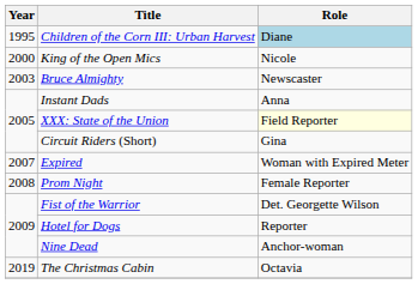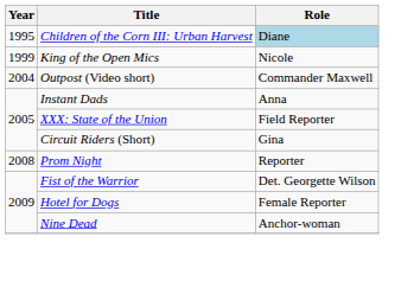King of the Open Mics | Year: 2000 -> 1999
- row: 2003 | Bruce Almighty | Newscaster
+ row: 2004 | Outpost (Video short) | Commander Maxwell
XXX: State of the Union | Role: lightyellow background -> no background
- row: 2007 | Expired | Woman with Expired Meter
Prom Night | Role: Female Reporter -> Reporter
Hotel for Dogs | Role: Reporter -> Female Reporter
- row: 2019 | The Christmas Cabin | Octavia
